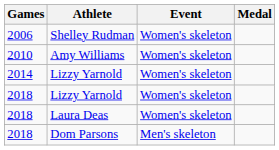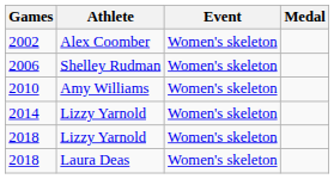+ row: 2002 | Alex Coomber | Women's skeleton
- row: 2018 | Dom Parsons | Men's skeleton
